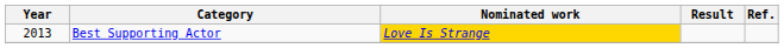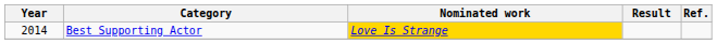Best Supporting Actor | Year: 2013 -> 2014
